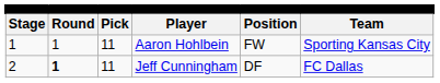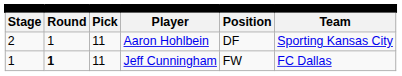Aaron Hohlbein | column 1: 1 -> 2
Aaron Hohlbein | column 5: FW -> DF
Jeff Cunningham | column 1: 2 -> 1
Jeff Cunningham | column 5: DF -> FW
